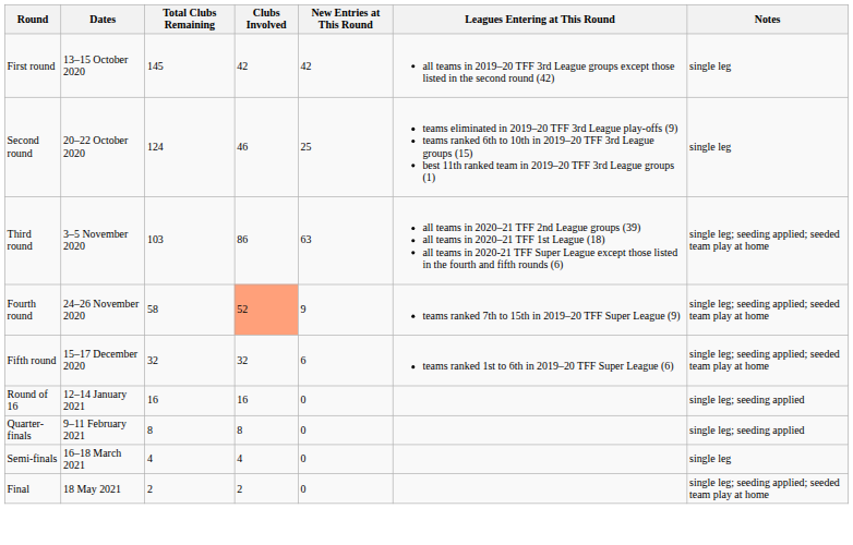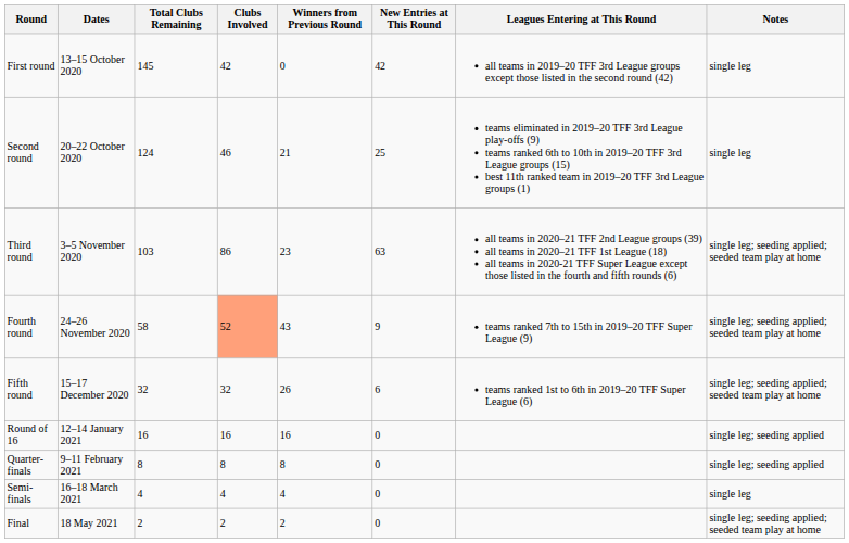+ column: Winners from Previous Round | 0 | 21 | 23 | 43 | 26 | 16 | 8 | 4 | 2
